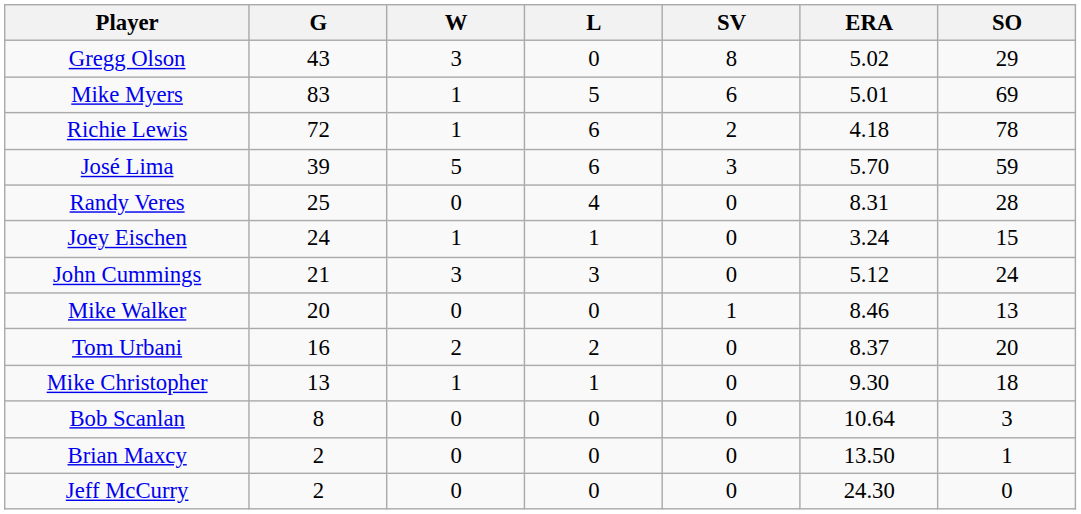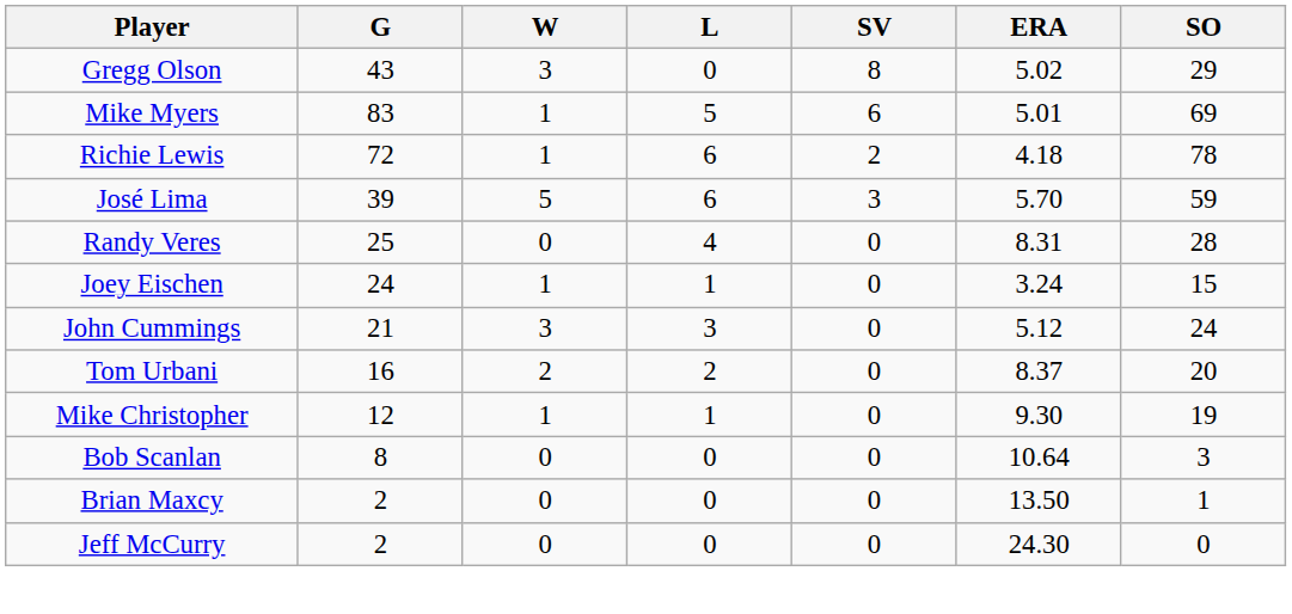- row: Mike Walker | 20 | 0 | 0 | 1 | 8.46 | 13
Mike Christopher | G: 13 -> 12
Mike Christopher | SO: 18 -> 19
